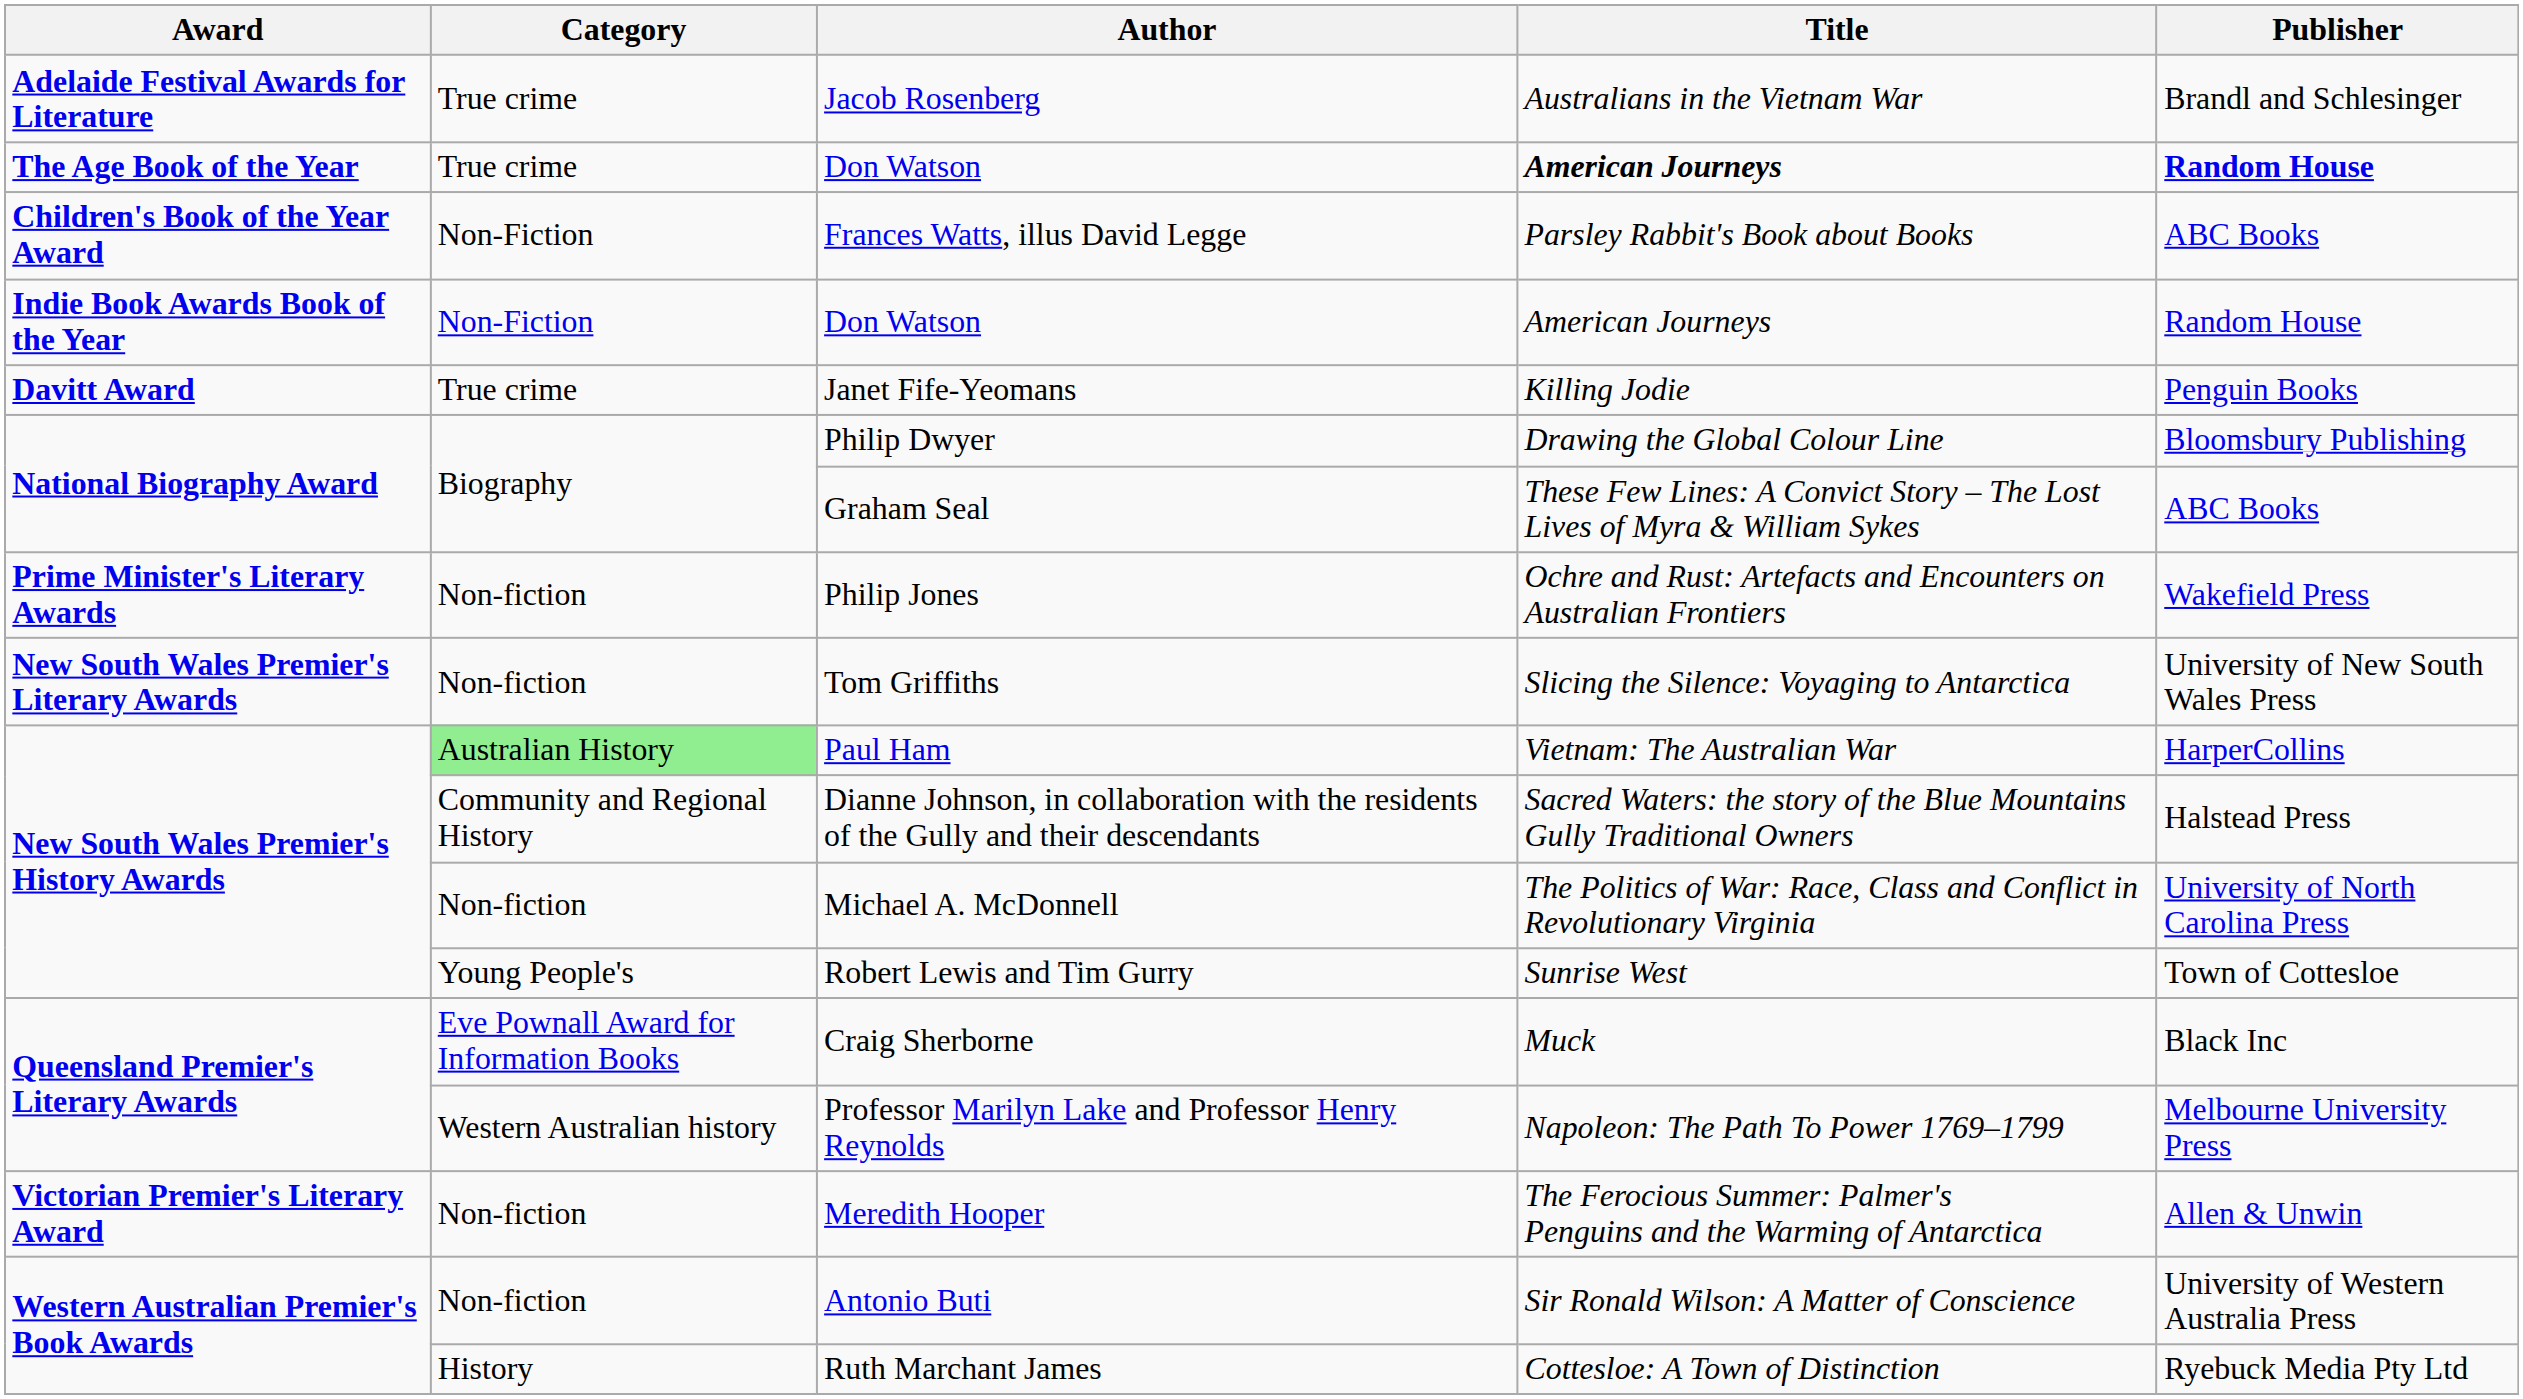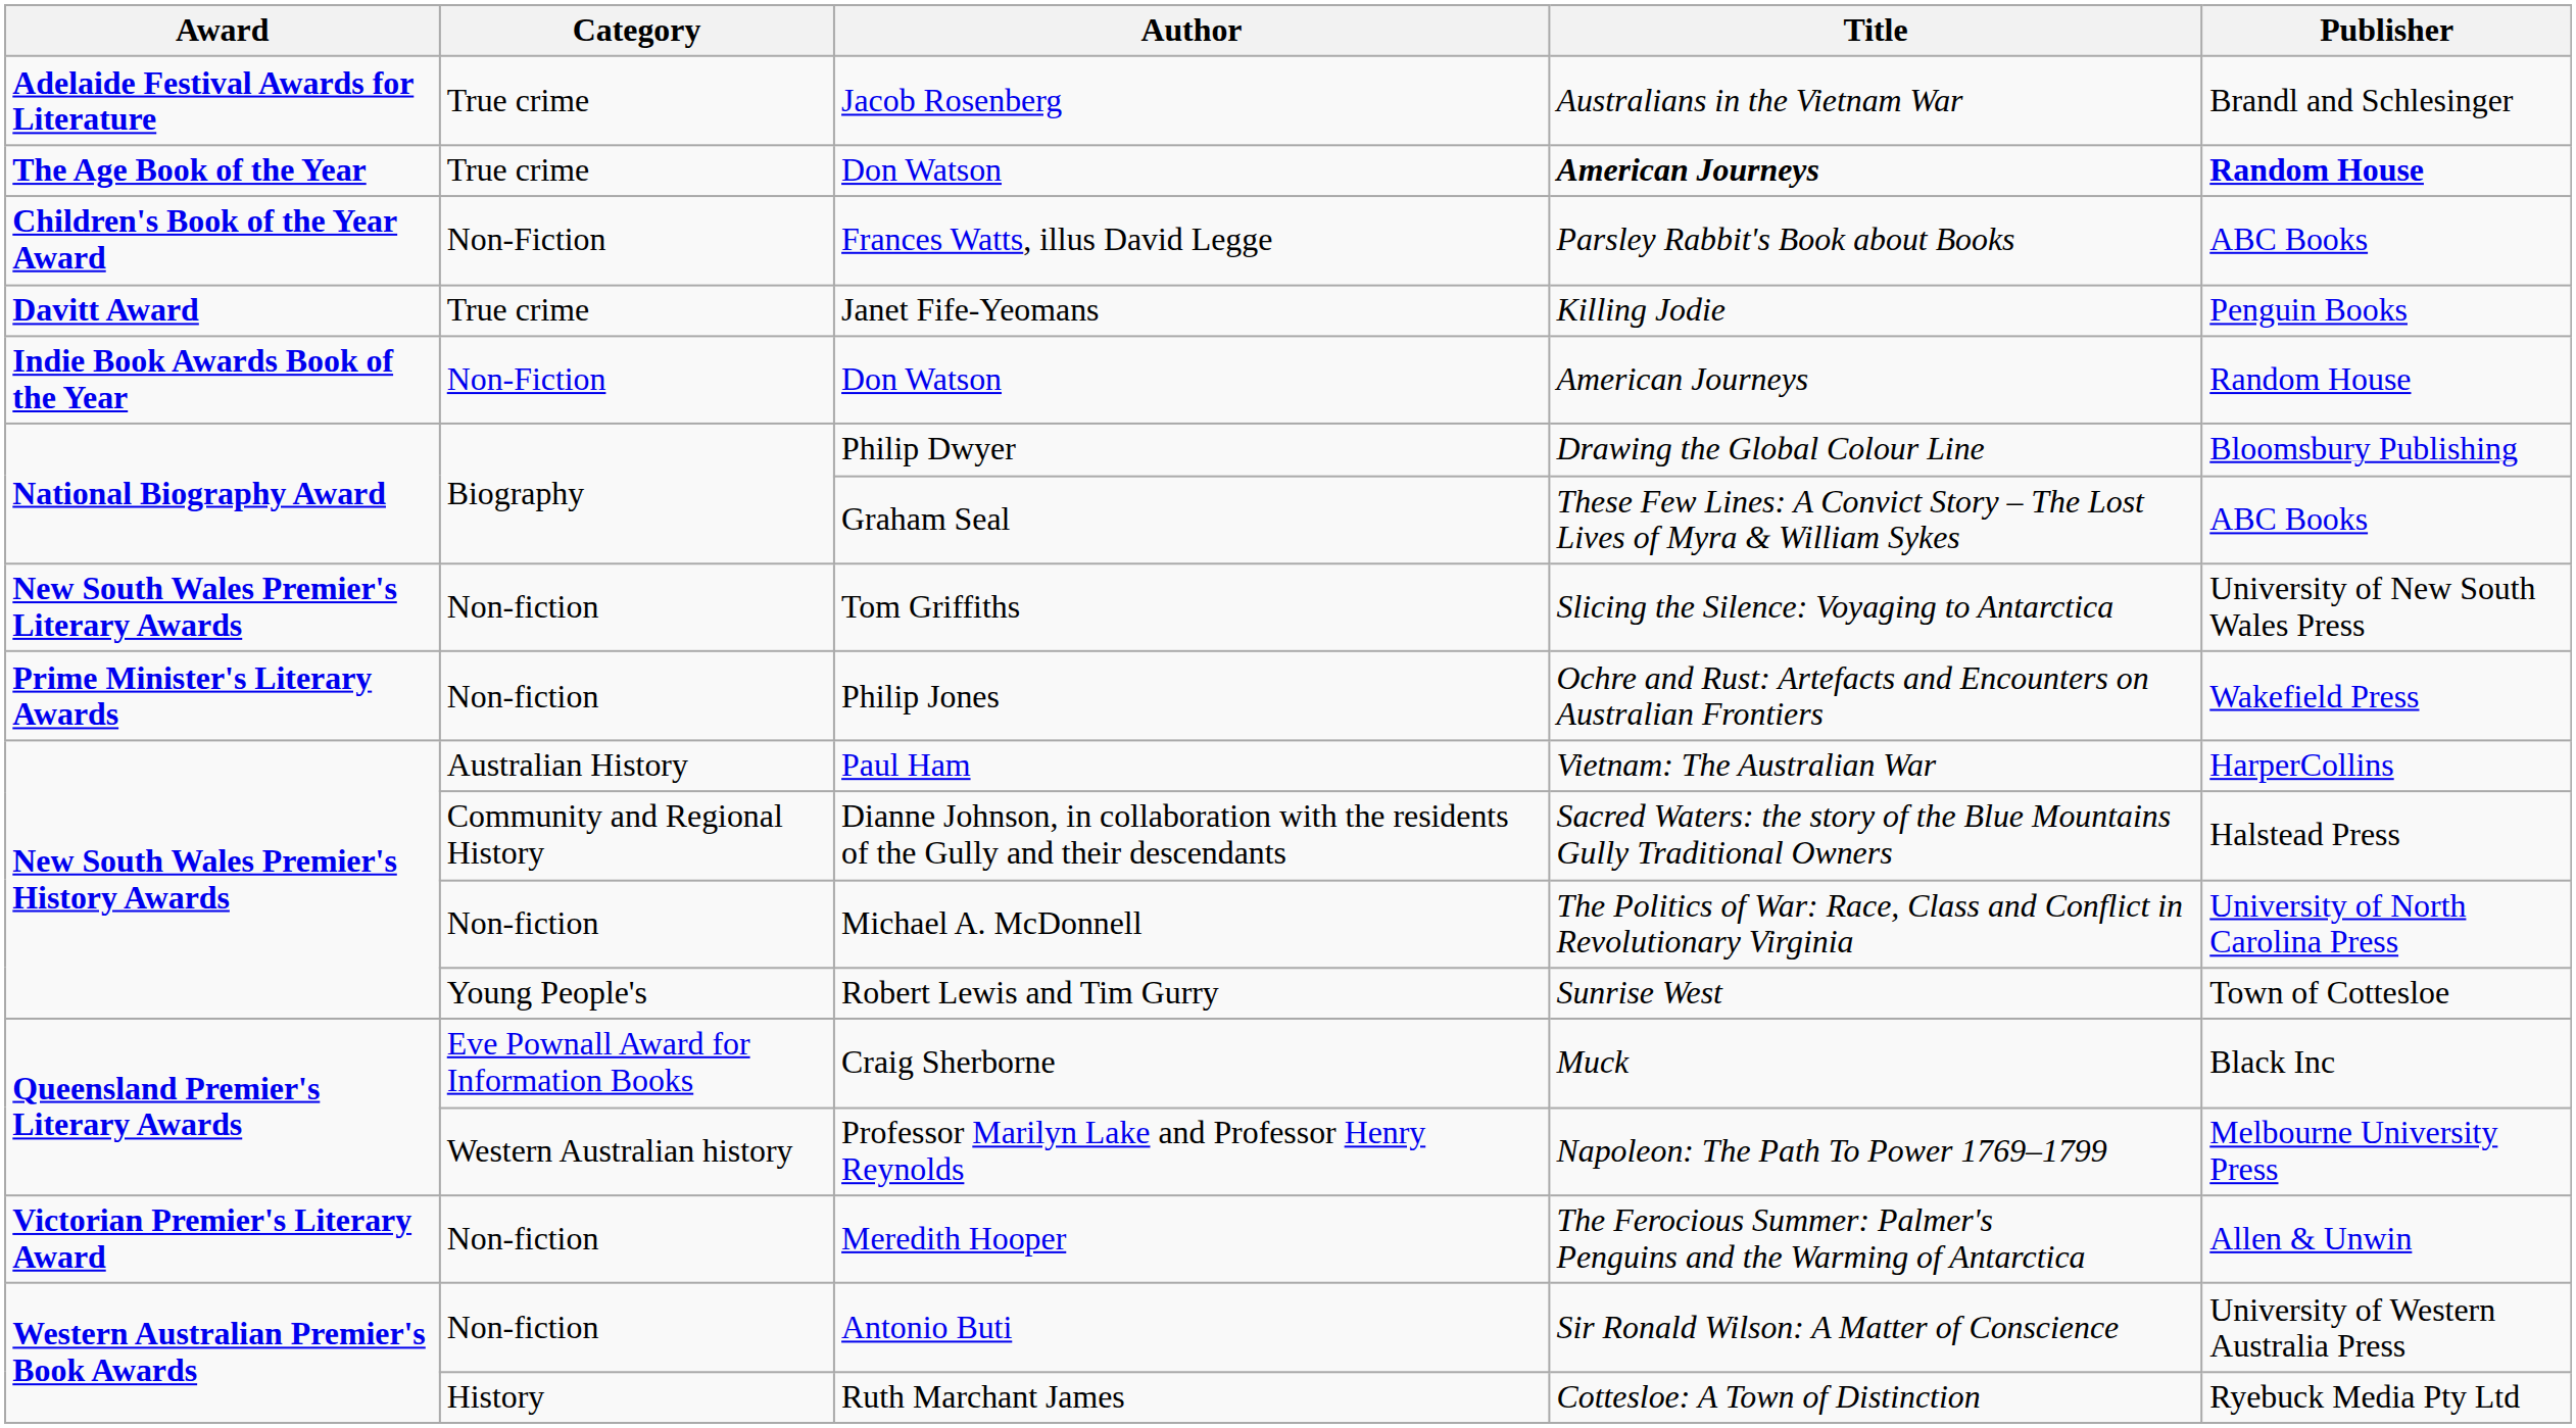rows swapped: Janet Fife-Yeomans <-> Indie Book Awards Book of the Year / Don Watson
rows swapped: Philip Jones <-> Tom Griffiths
Paul Ham | Category: lightgreen background -> no background
